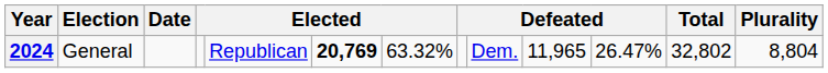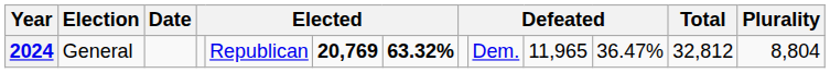2024 | column 7: normal -> bold
2024 | column 11: 26.47% -> 36.47%
2024 | Total: 32,802 -> 32,812
